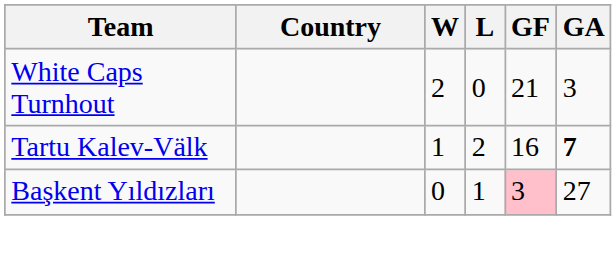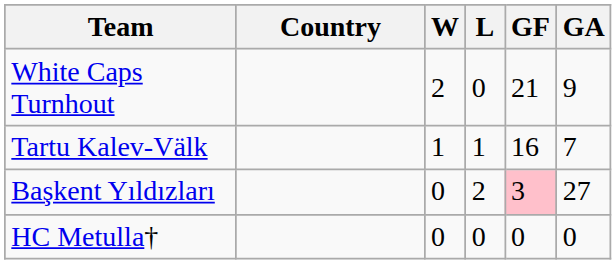White Caps Turnhout | GA: 3 -> 9
Tartu Kalev-Välk | L: 2 -> 1
Tartu Kalev-Välk | GA: bold -> normal
Başkent Yıldızları | L: 1 -> 2
+ row: HC Metulla† | 0 | 0 | 0 | 0
